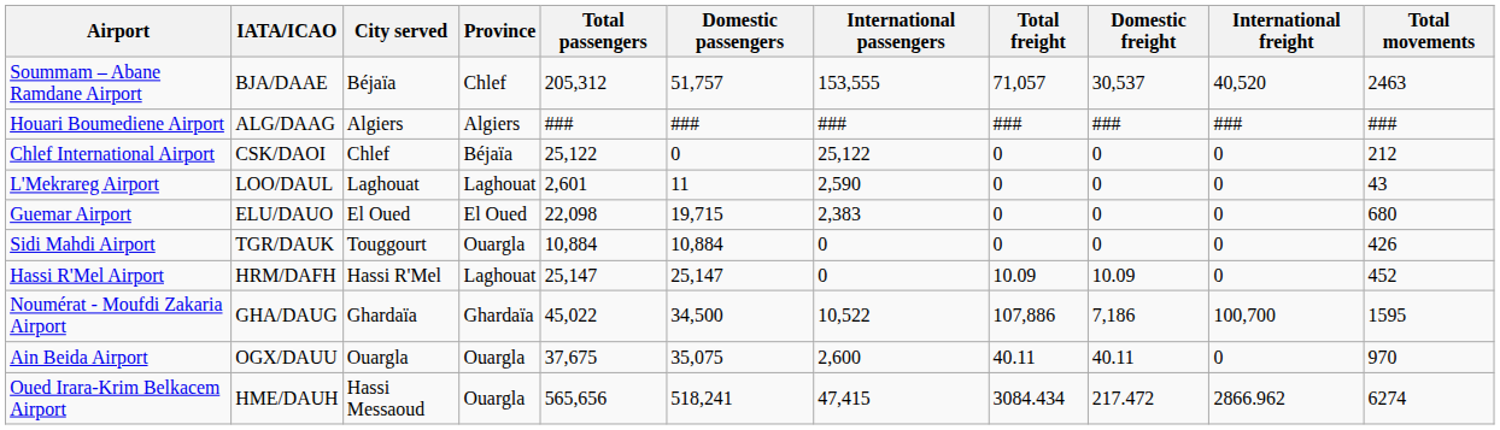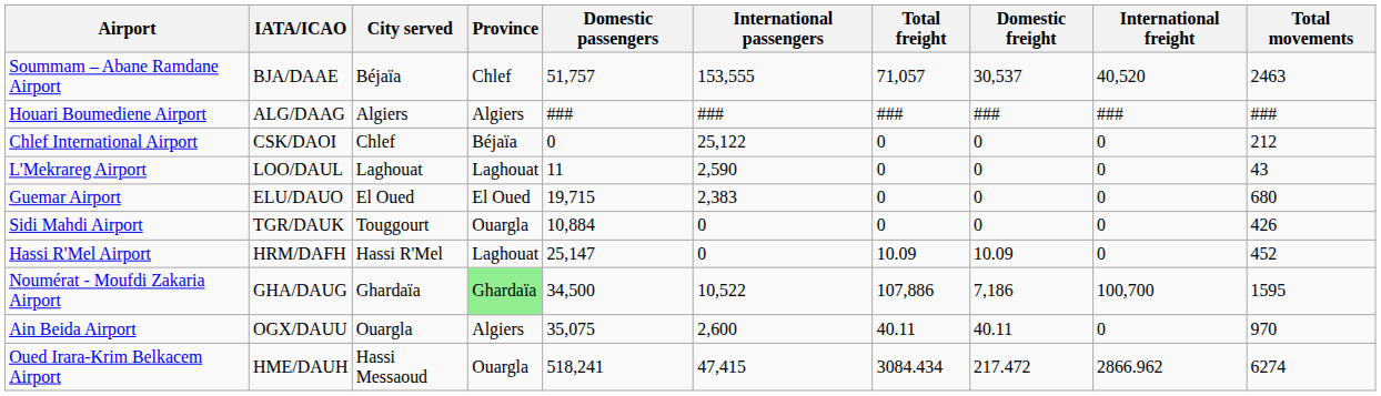- column: Total passengers | 205,312 | ### | 25,122 | 2,601 | 22,098 | 10,884 | 25,147 | 45,022 | 37,675 | 565,656
Noumérat - Moufdi Zakaria Airport | Province: no background -> lightgreen background
Ain Beida Airport | Province: Ouargla -> Algiers
